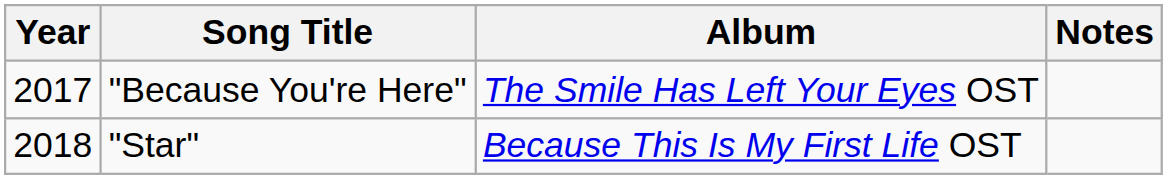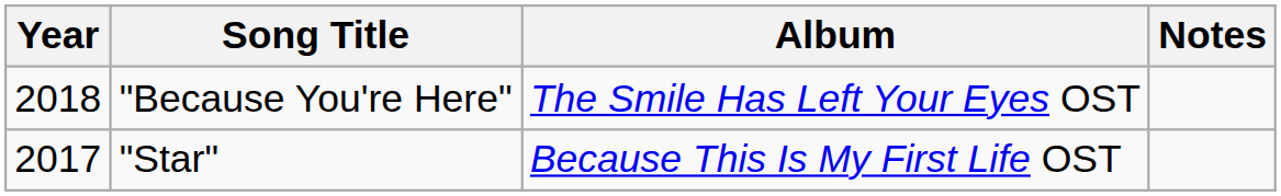"Because You're Here" | Year: 2017 -> 2018
"Star" | Year: 2018 -> 2017
